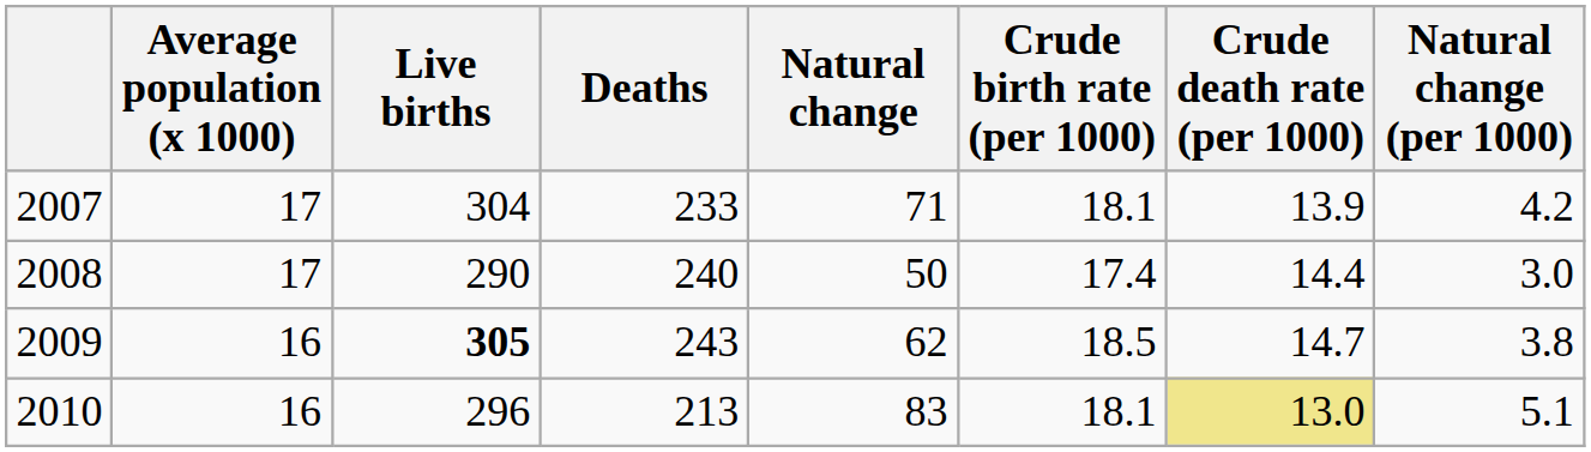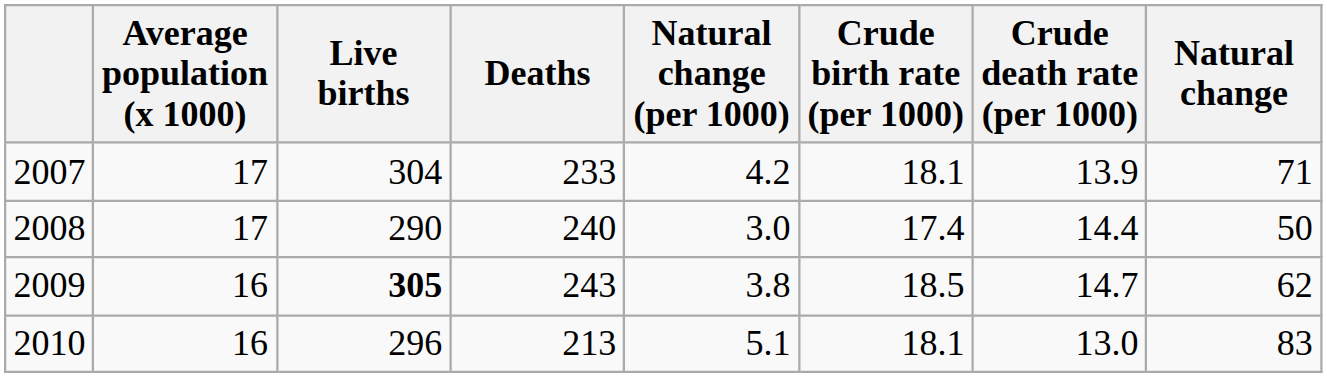columns swapped: Natural change <-> Natural change (per 1000)
2010 | Crude death rate (per 1000): khaki background -> no background
